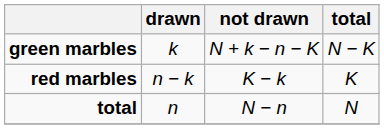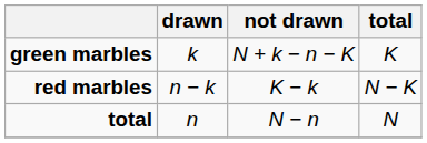green marbles | total: N − K -> K
red marbles | total: K -> N − K
